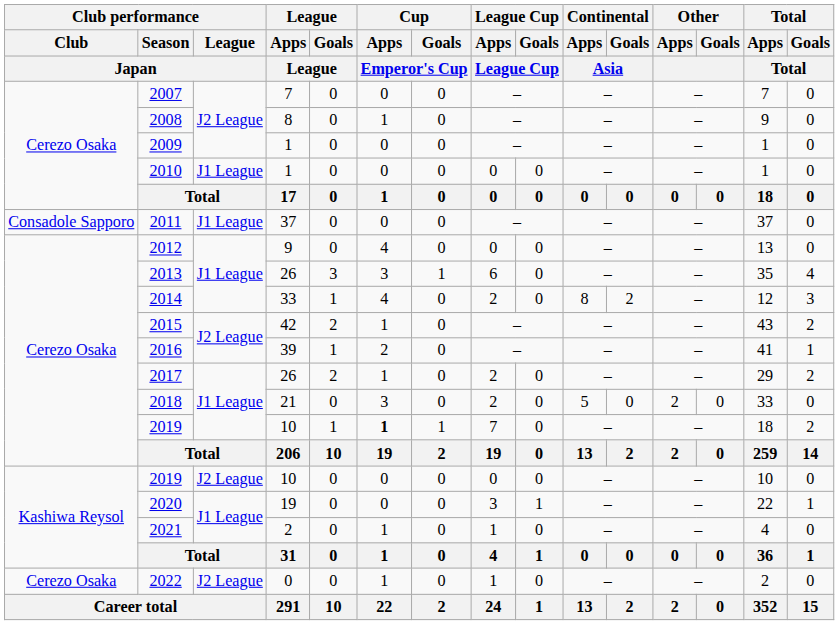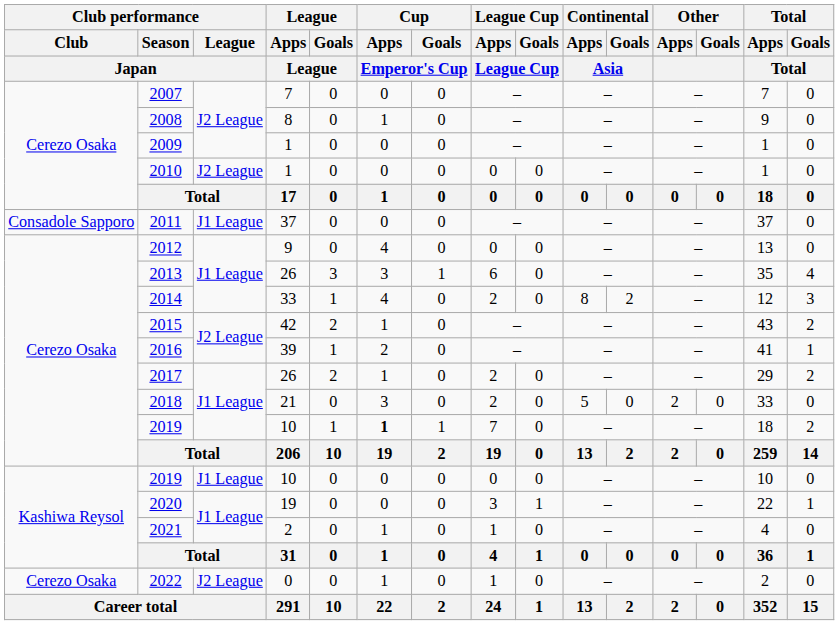2010 | Club performance / League / Japan: J1 League -> J2 League
Kashiwa Reysol / 2019 | Club performance / League / Japan: J2 League -> J1 League
